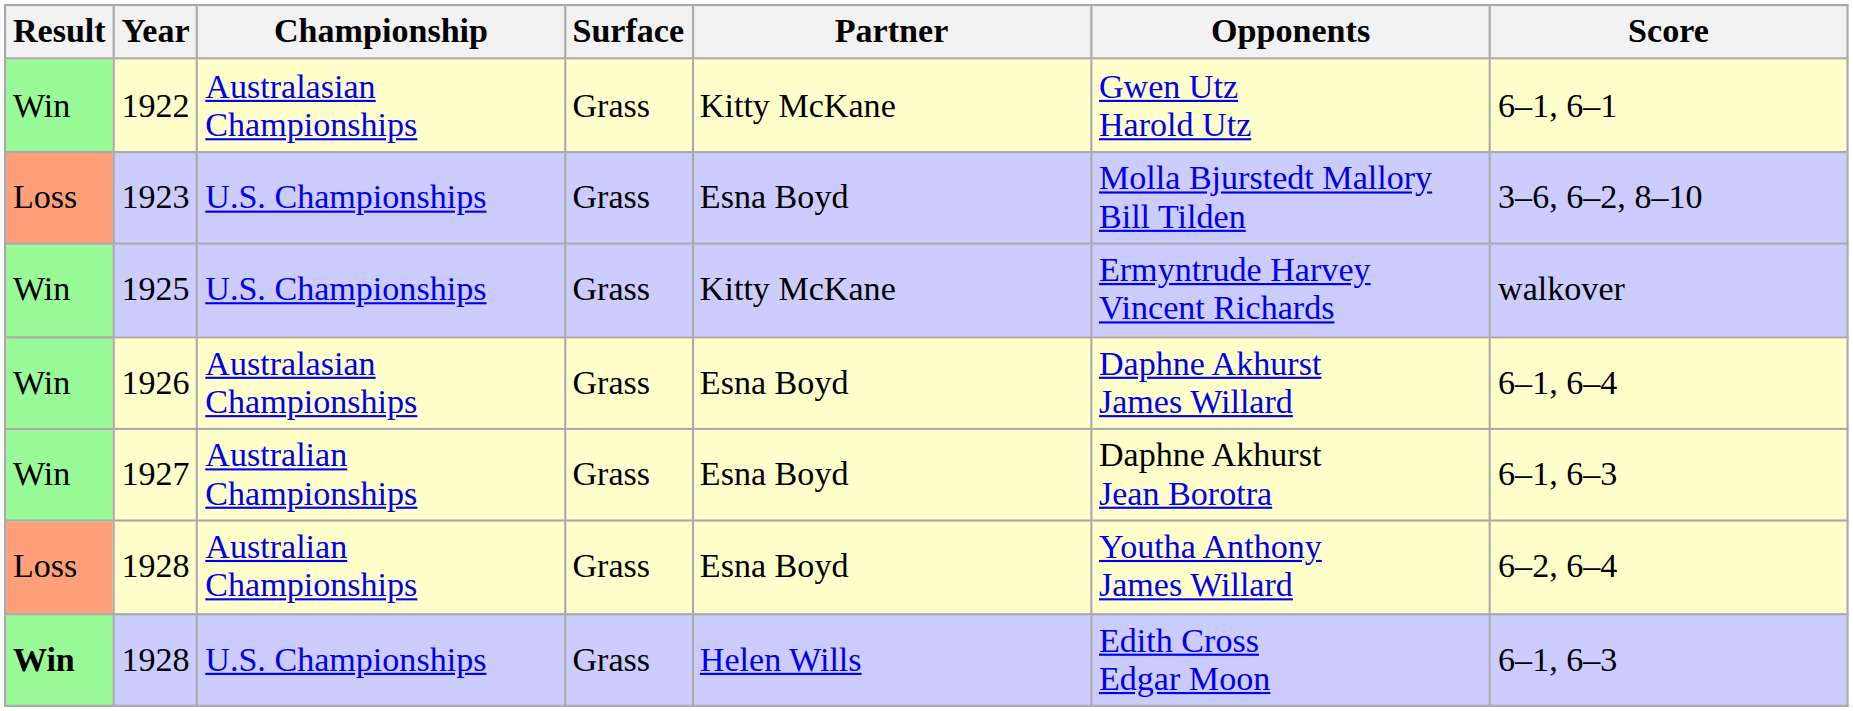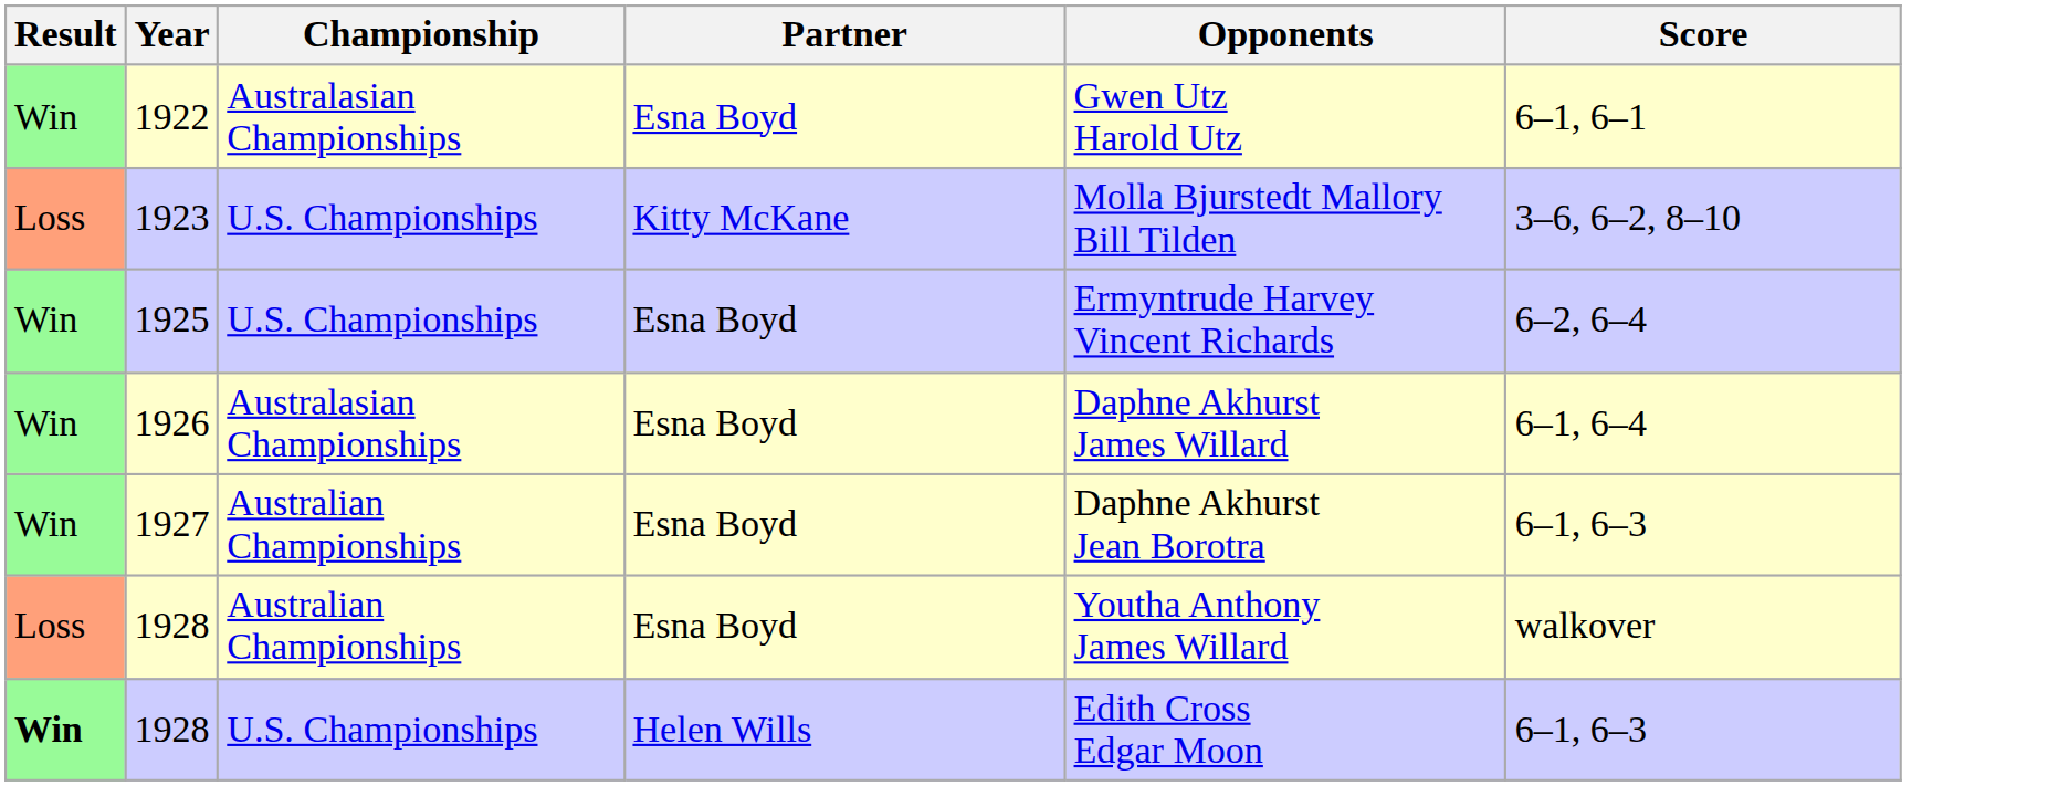- column: Surface | Grass | Grass | Grass | Grass | Grass | Grass | Grass
1922 | Partner: Kitty McKane -> Esna Boyd
1923 | Partner: Esna Boyd -> Kitty McKane
1925 | Partner: Kitty McKane -> Esna Boyd
1925 | Score: walkover -> 6–2, 6–4
1928 / Australian Championships | Score: 6–2, 6–4 -> walkover
